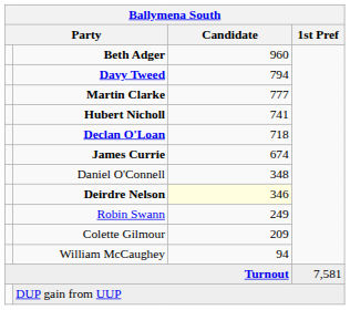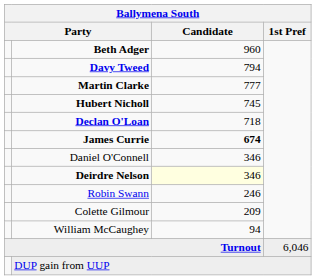Hubert Nicholl | Candidate: 741 -> 745
James Currie | Candidate: normal -> bold
Daniel O'Connell | Candidate: 348 -> 346
Robin Swann | Candidate: 249 -> 246
Turnout | 1st Pref: 7,581 -> 6,046
